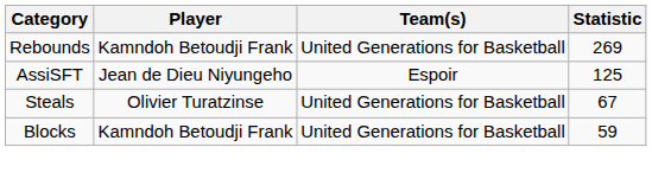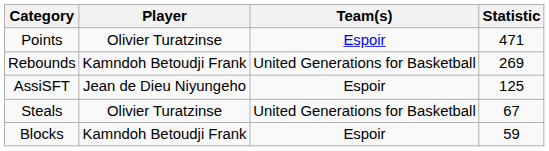+ row: Points | Olivier Turatzinse | Espoir | 471
Blocks | Team(s): United Generations for Basketball -> Espoir
